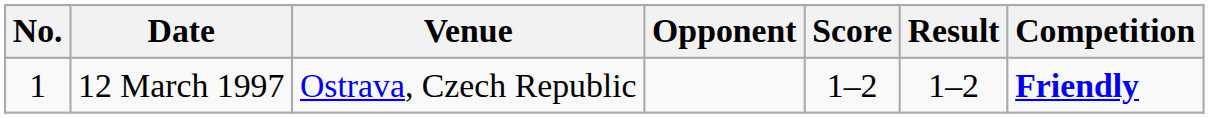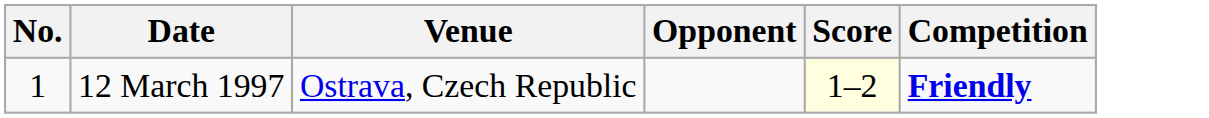- column: Result | 1–2
12 March 1997 | Score: no background -> lightyellow background
